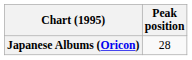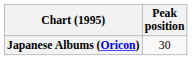Japanese Albums (Oricon) | Peak position: 28 -> 30
